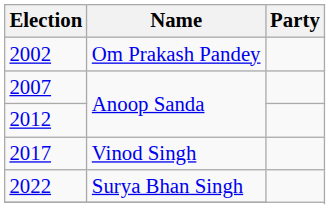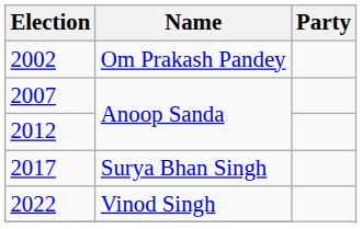2017 | Name: Vinod Singh -> Surya Bhan Singh
2022 | Name: Surya Bhan Singh -> Vinod Singh
